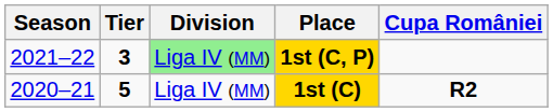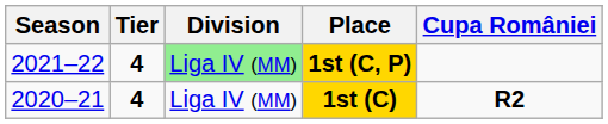1st (C, P) | Tier: 3 -> 4
1st (C) | Tier: 5 -> 4
